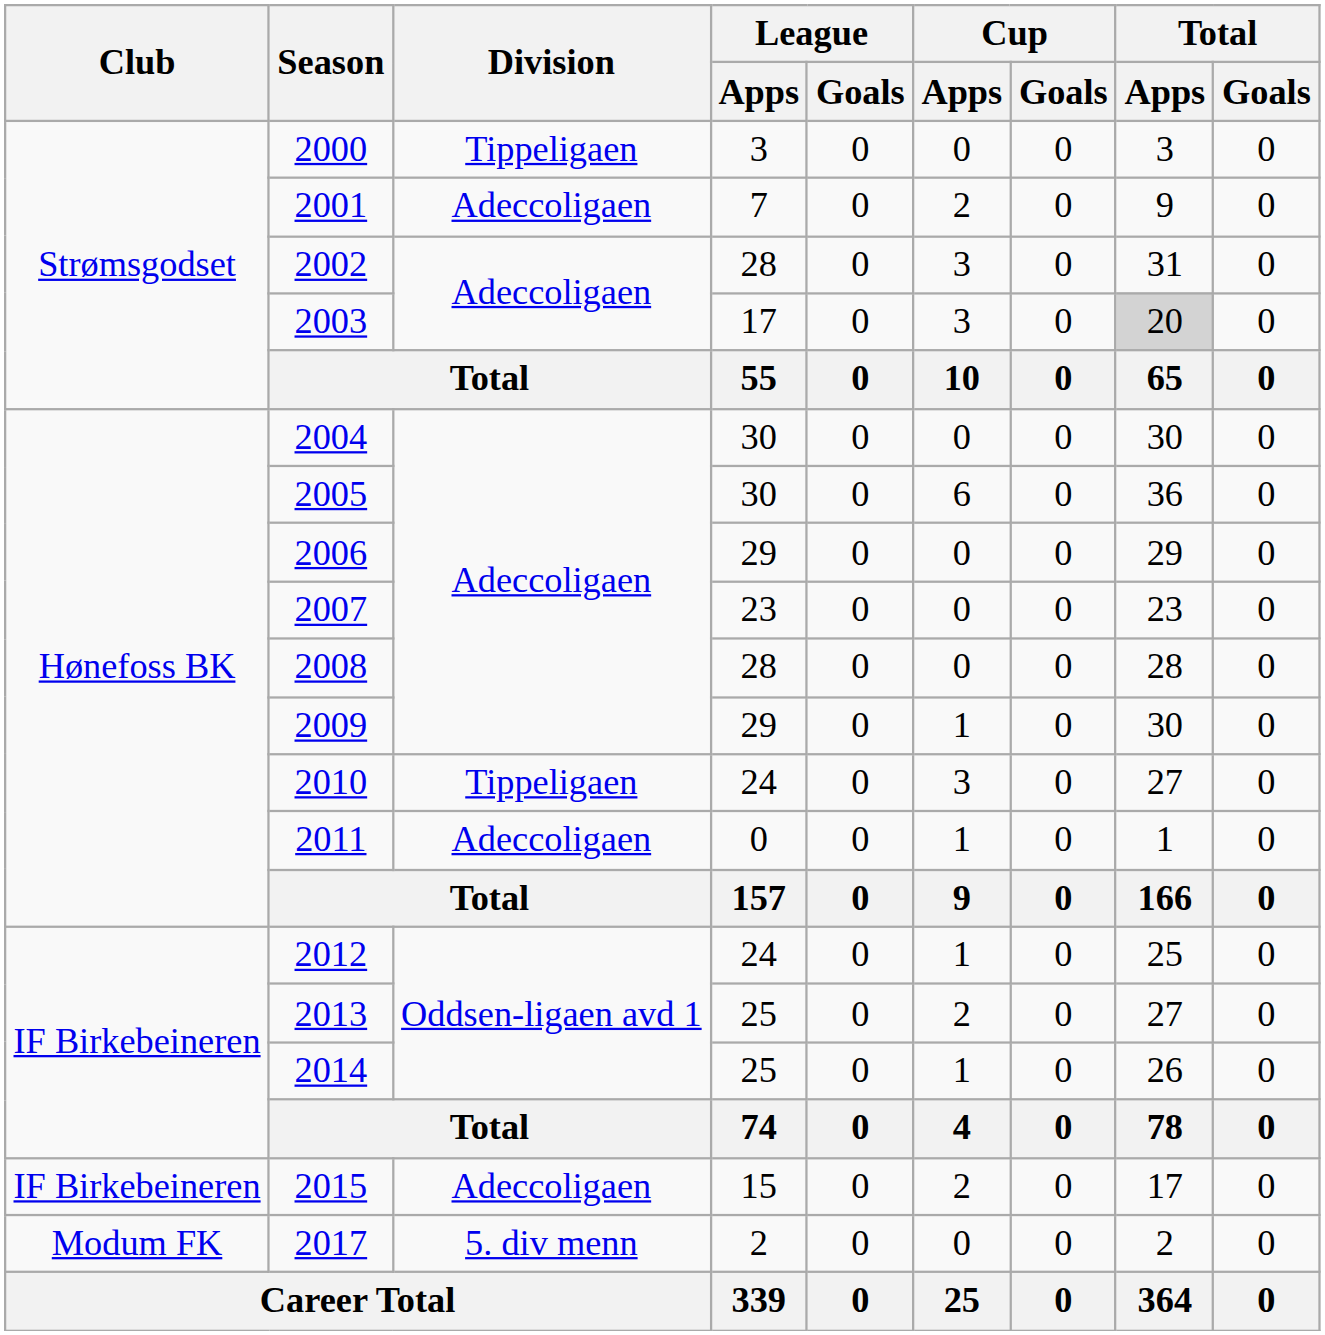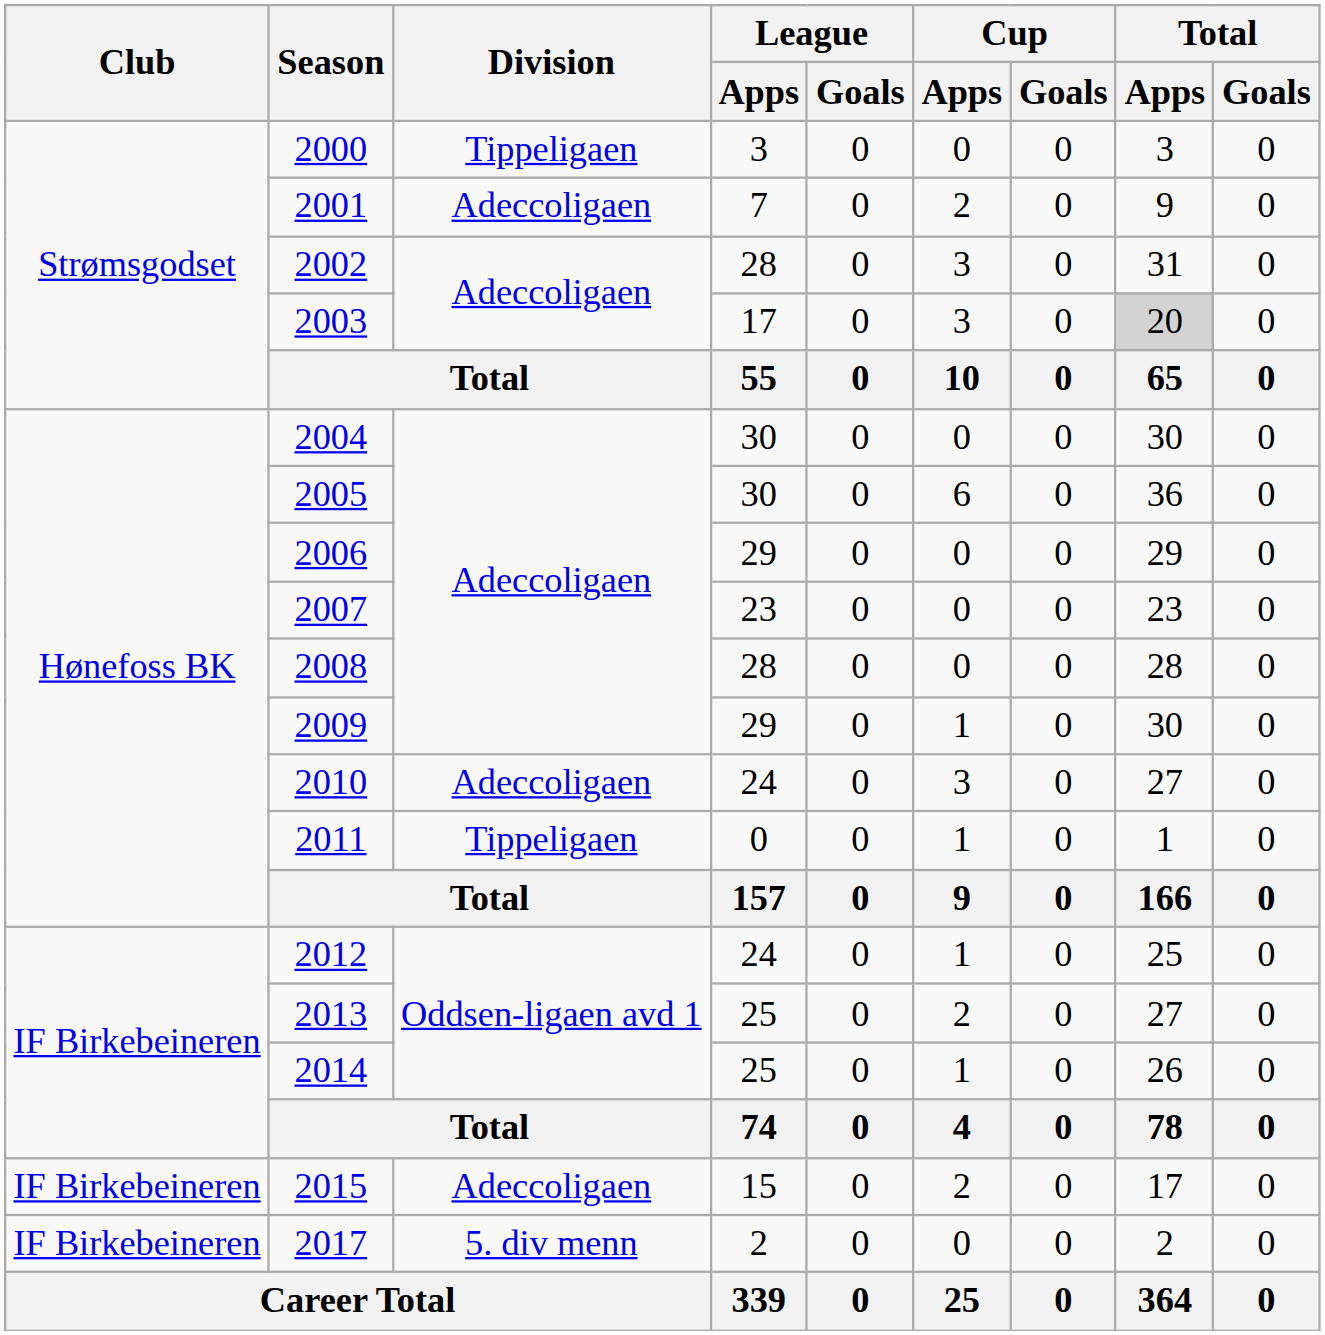2010 | Division: Tippeligaen -> Adeccoligaen
2011 | Division: Adeccoligaen -> Tippeligaen
2017 | Club: Modum FK -> IF Birkebeineren
